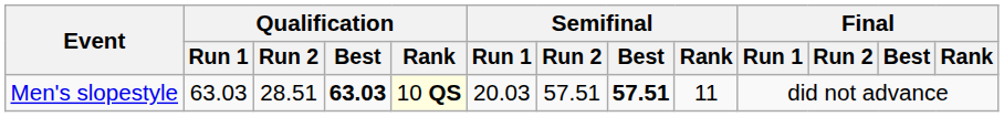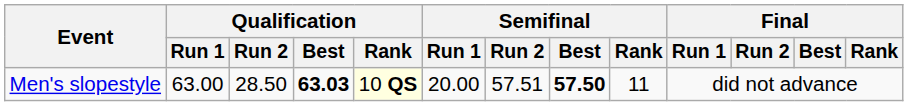Men's slopestyle | Qualification / Run 1: 63.03 -> 63.00
Men's slopestyle | Qualification / Run 2: 28.51 -> 28.50
Men's slopestyle | Semifinal / Run 1: 20.03 -> 20.00
Men's slopestyle | Semifinal / Best: 57.51 -> 57.50
